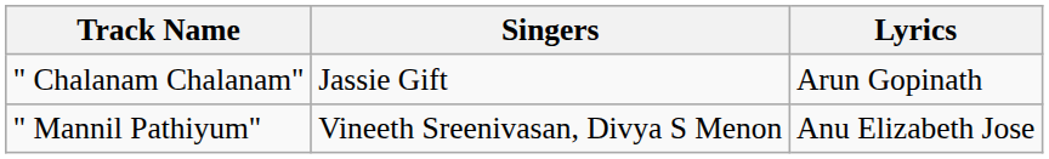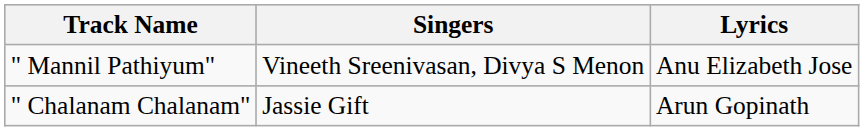rows swapped: " Mannil Pathiyum" <-> " Chalanam Chalanam"
